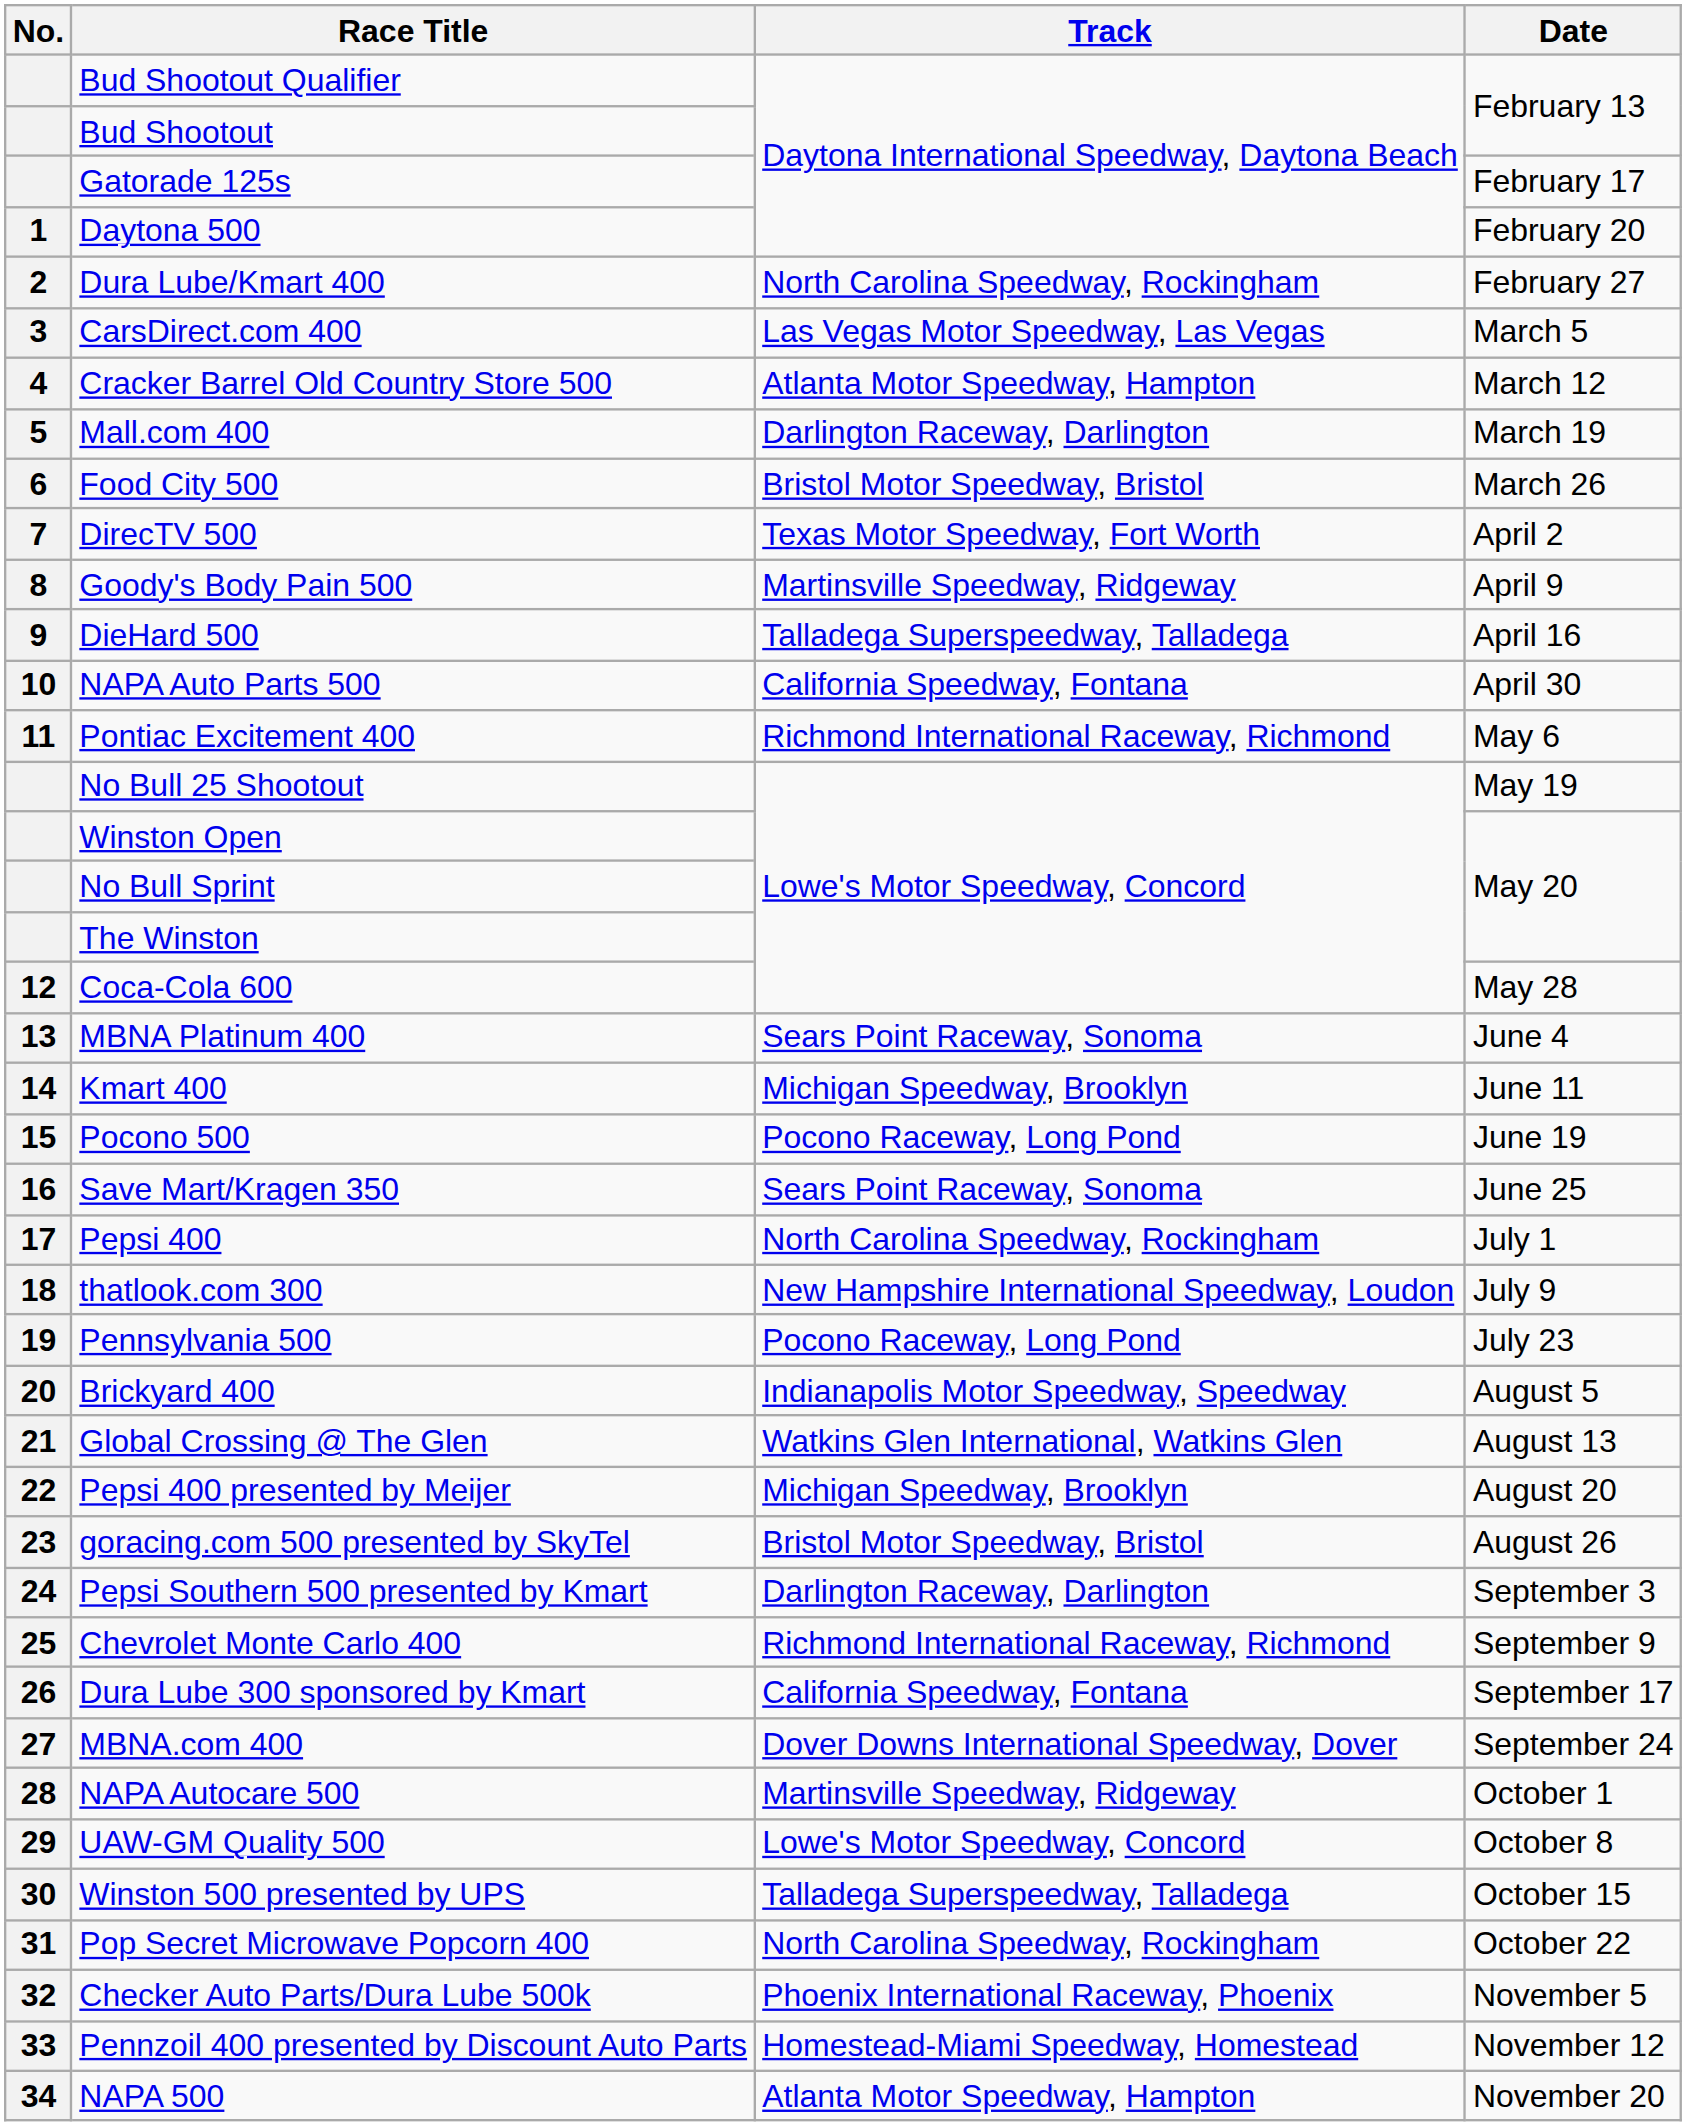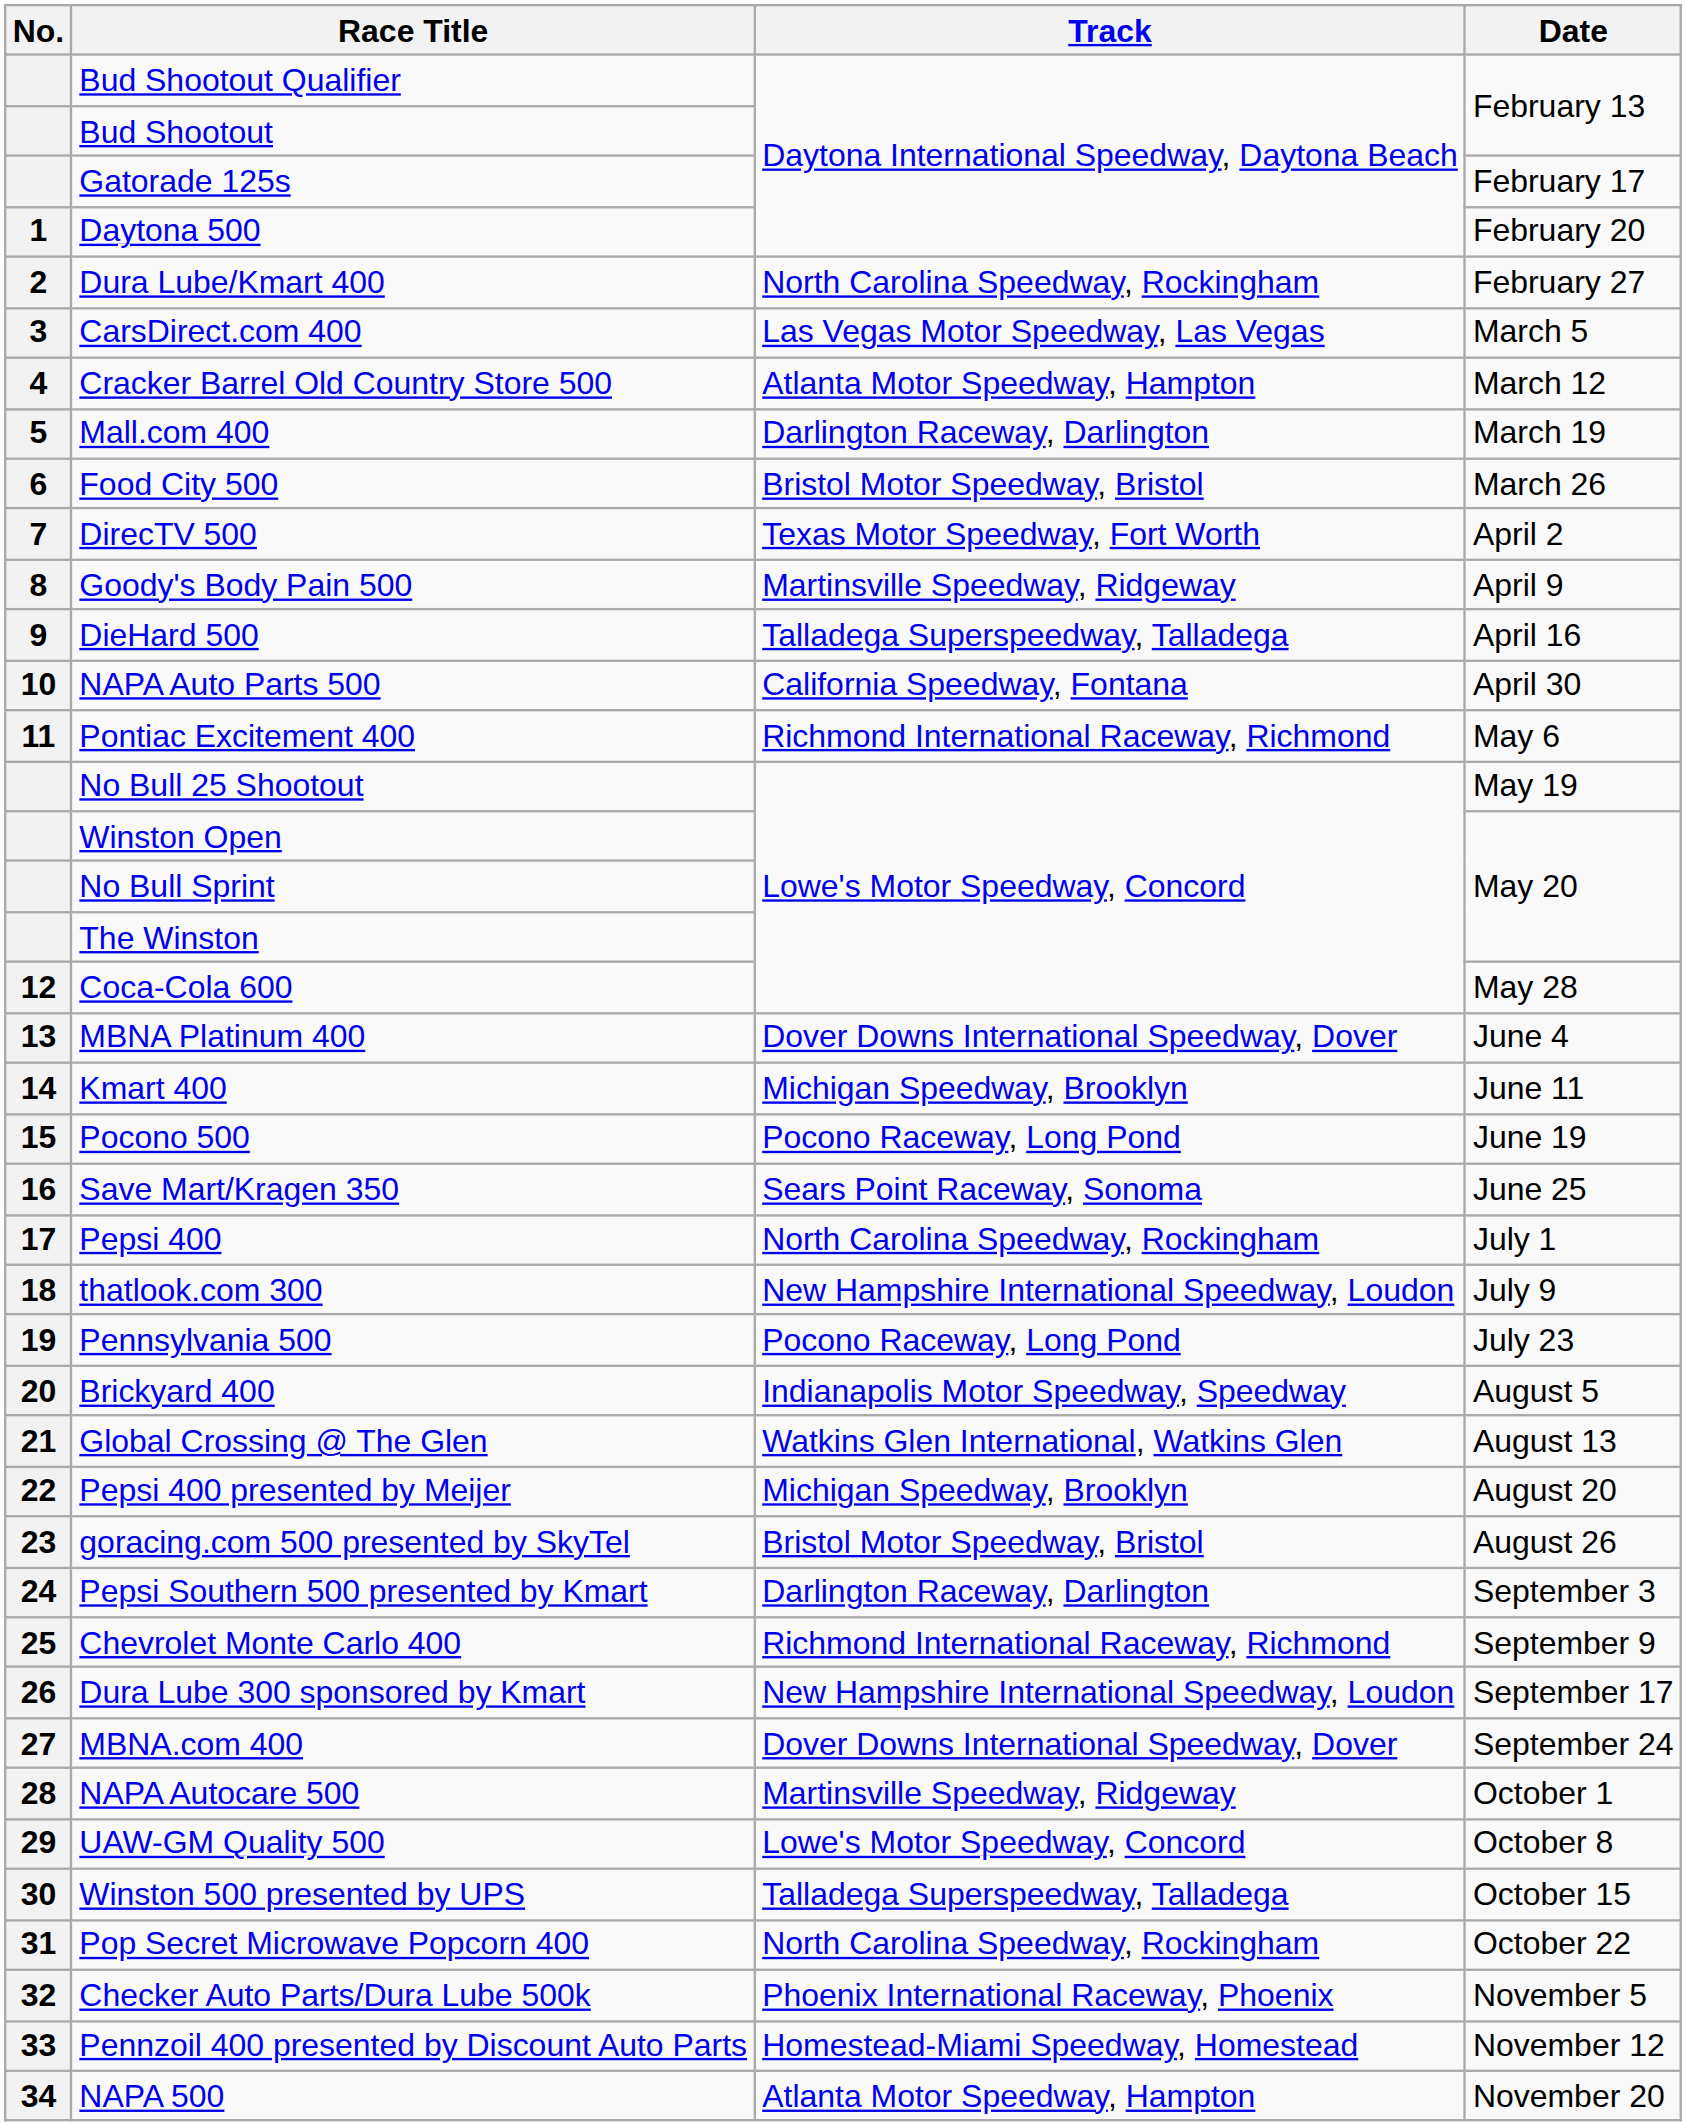MBNA Platinum 400 | Track: Sears Point Raceway, Sonoma -> Dover Downs International Speedway, Dover
Dura Lube 300 sponsored by Kmart | Track: California Speedway, Fontana -> New Hampshire International Speedway, Loudon
